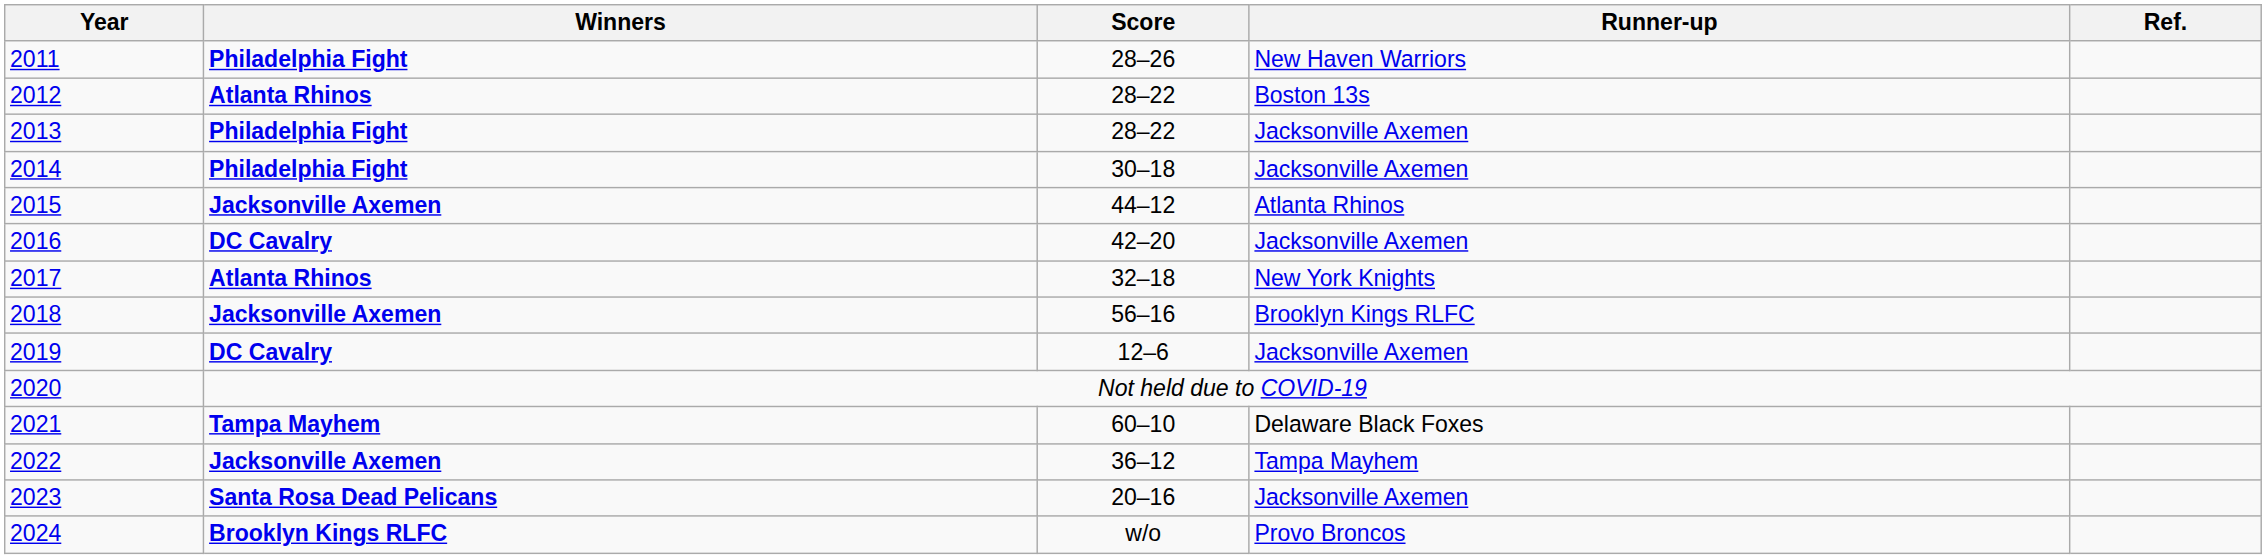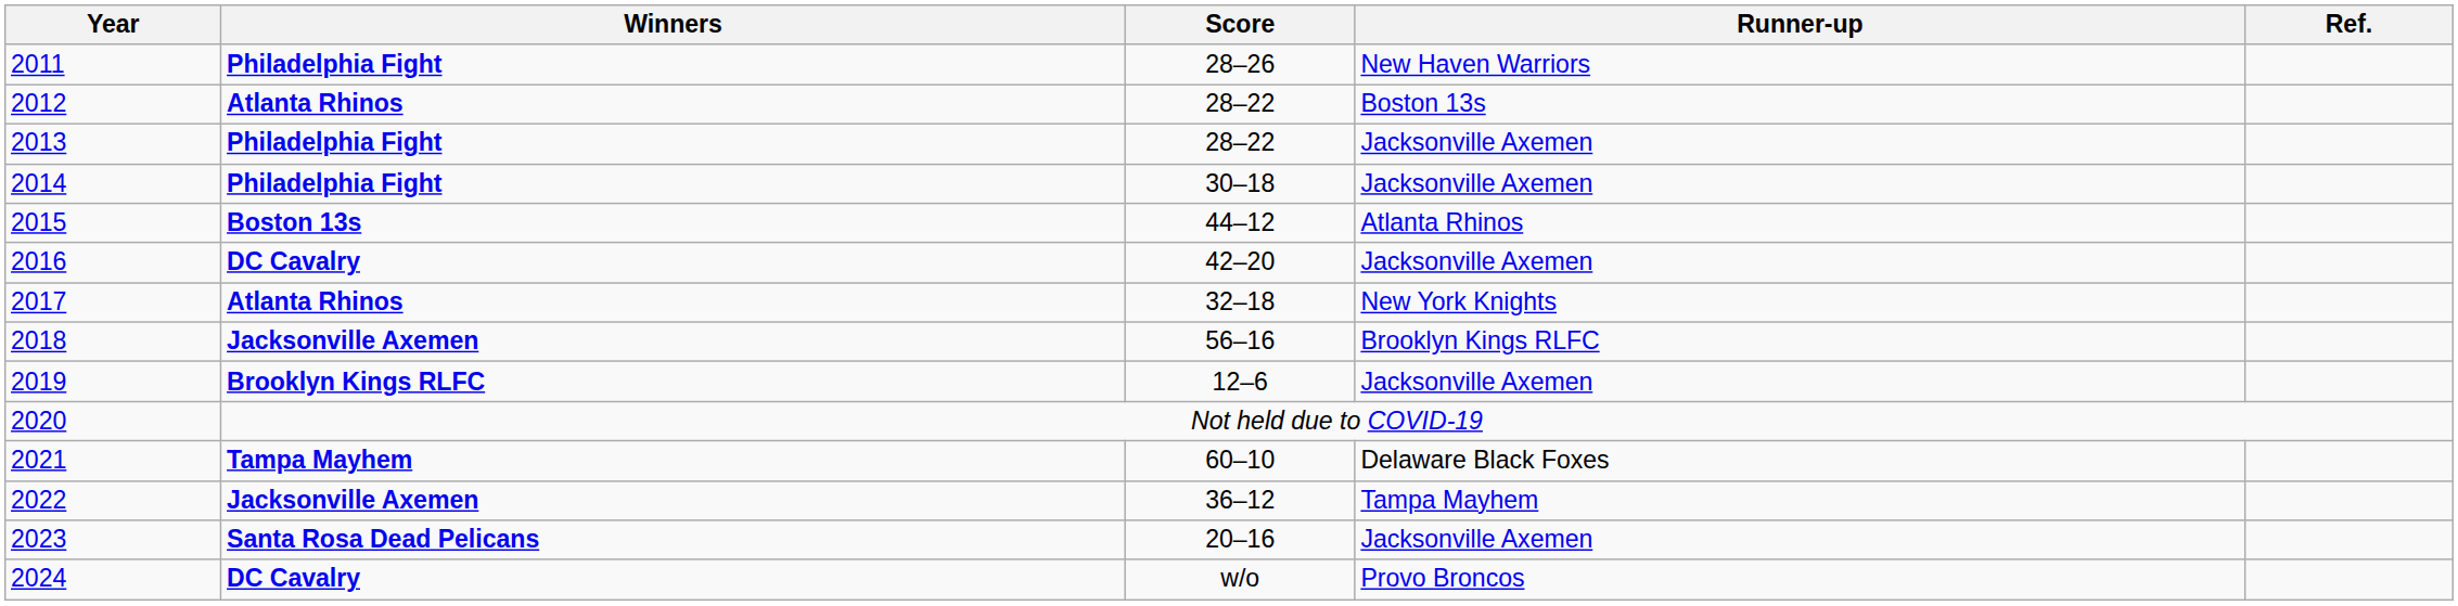2015 | Winners: Jacksonville Axemen -> Boston 13s
2019 | Winners: DC Cavalry -> Brooklyn Kings RLFC
2024 | Winners: Brooklyn Kings RLFC -> DC Cavalry
